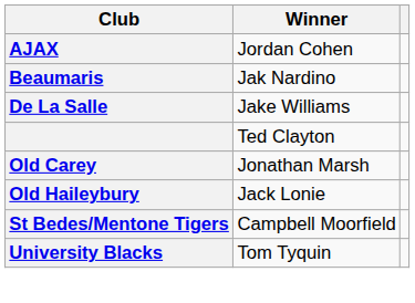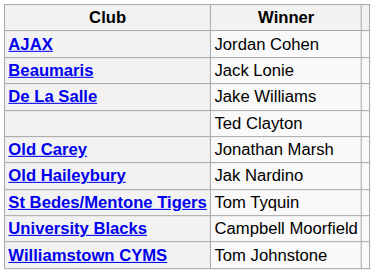Beaumaris | Winner: Jak Nardino -> Jack Lonie
Old Haileybury | Winner: Jack Lonie -> Jak Nardino
St Bedes/Mentone Tigers | Winner: Campbell Moorfield -> Tom Tyquin
University Blacks | Winner: Tom Tyquin -> Campbell Moorfield
+ row: Williamstown CYMS | Tom Johnstone
